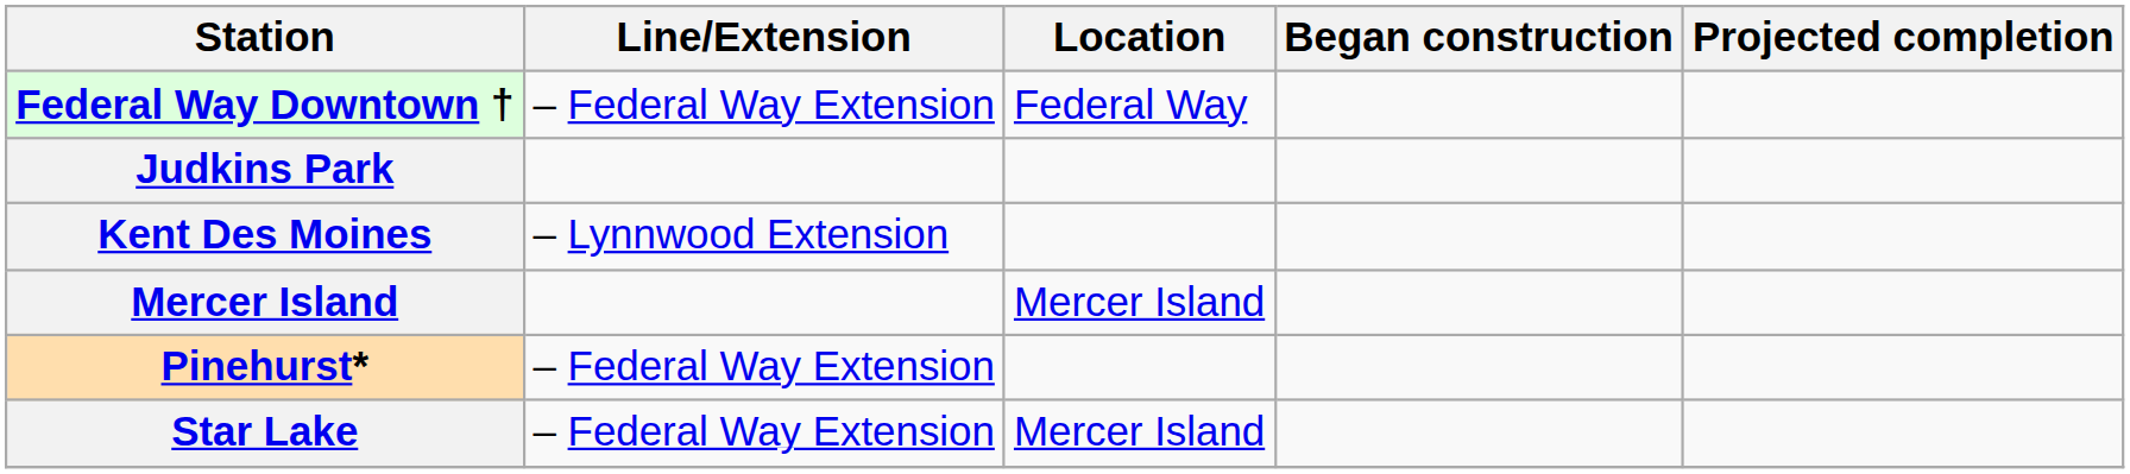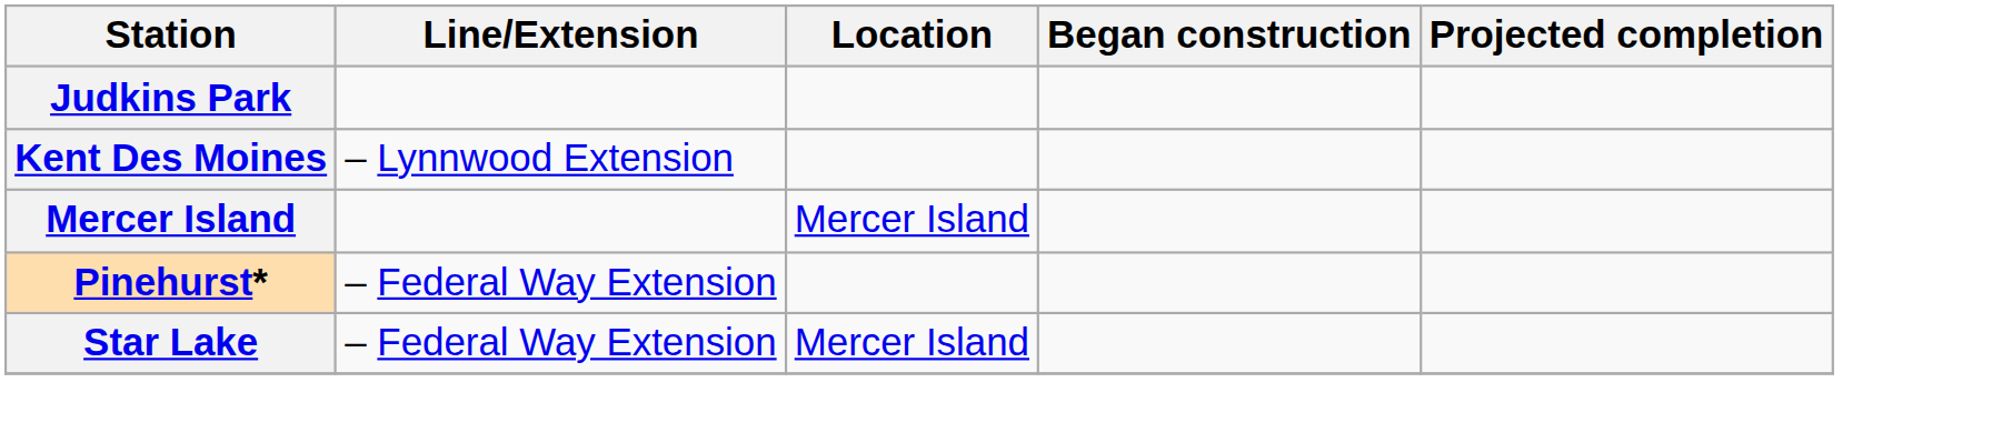- row: Federal Way Downtown † | – Federal Way Extension | Federal Way
